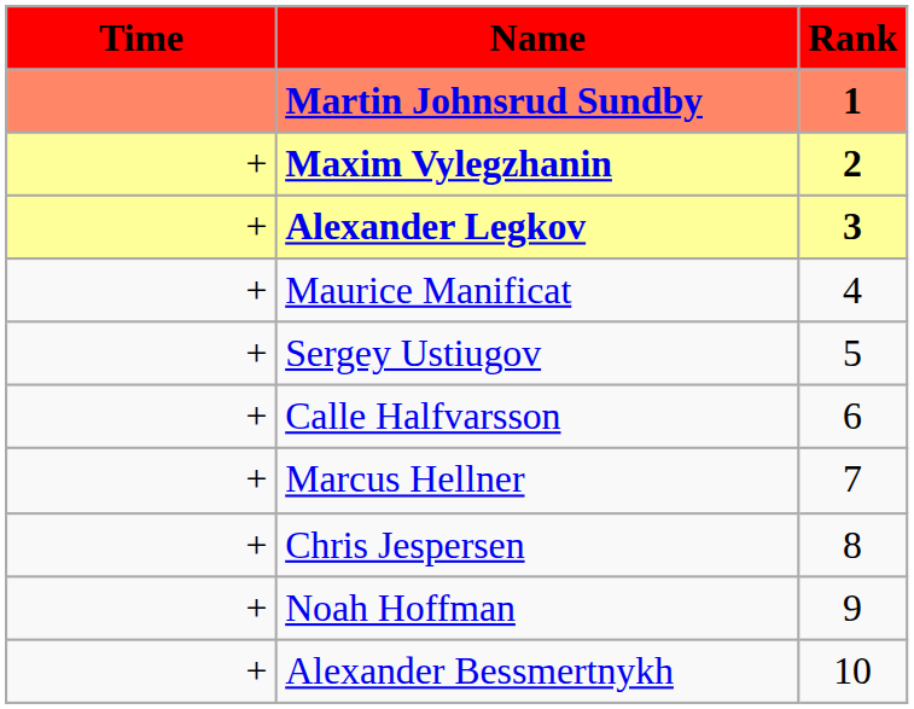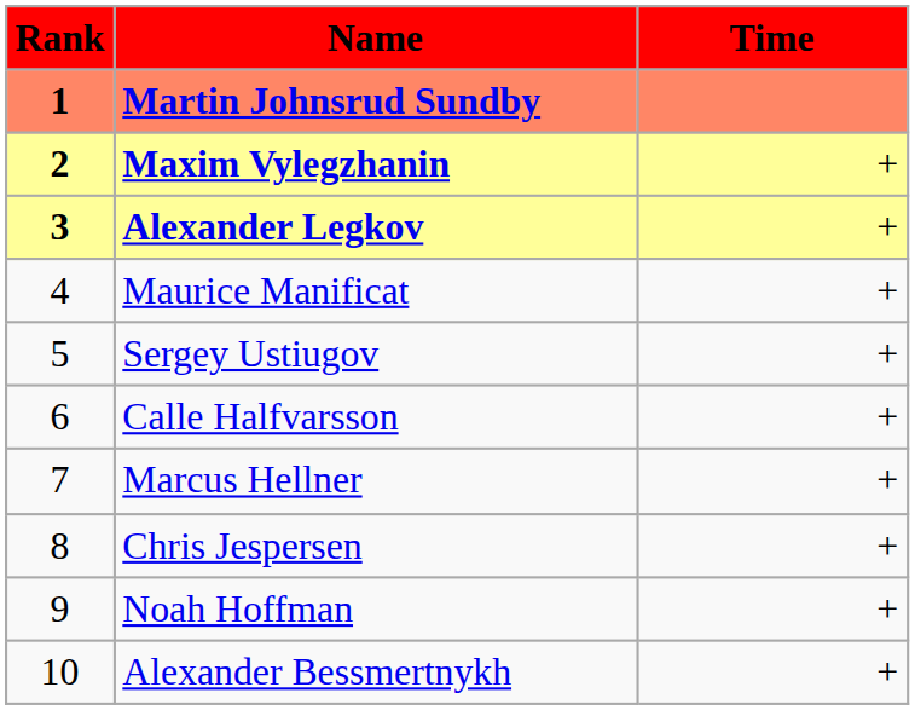columns swapped: Rank <-> Time
